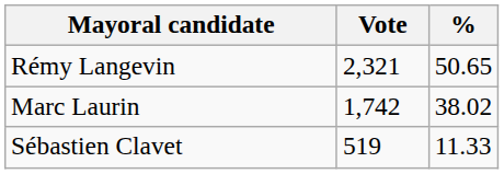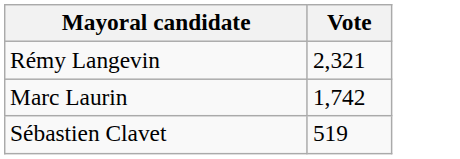- column: % | 50.65 | 38.02 | 11.33
